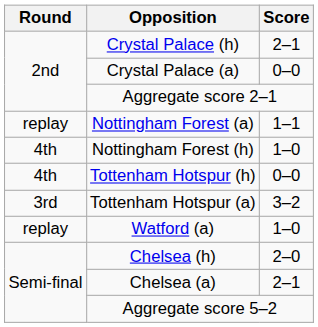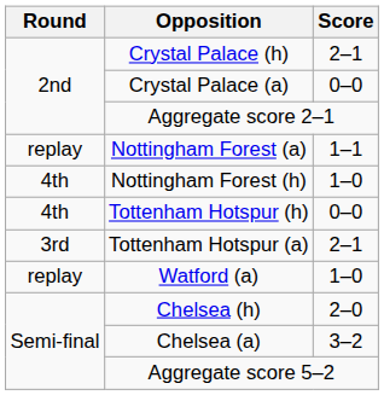Tottenham Hotspur (a) | Score: 3–2 -> 2–1
Chelsea (a) | Score: 2–1 -> 3–2
